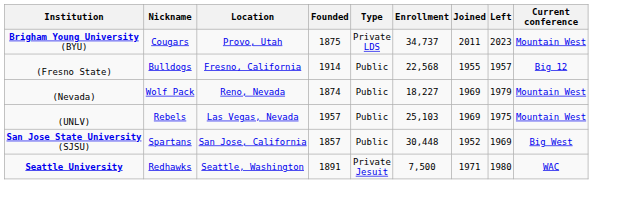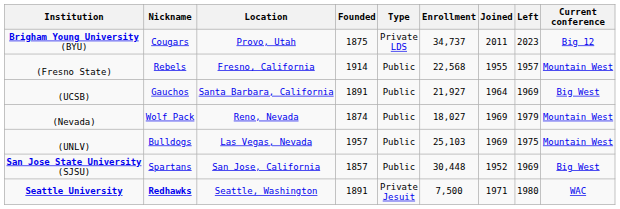Brigham Young University (BYU) | Current conference: Mountain West -> Big 12
(Fresno State) | Nickname: Bulldogs -> Rebels
(Fresno State) | Current conference: Big 12 -> Mountain West
+ row: (UCSB) | Gauchos | Santa Barbara, California | 1891 | Public | 21,927 | 1964 | 1969 | Big West
(Nevada) | Enrollment: 18,227 -> 18,027
(UNLV) | Nickname: Rebels -> Bulldogs
Seattle University | Nickname: normal -> bold
